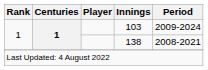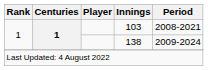103 | Period: 2009-2024 -> 2008-2021
138 | Period: 2008-2021 -> 2009-2024
